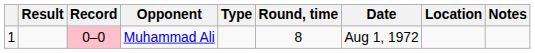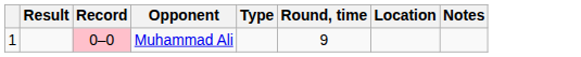- column: Date | Aug 1, 1972
Muhammad Ali | Round, time: 8 -> 9
